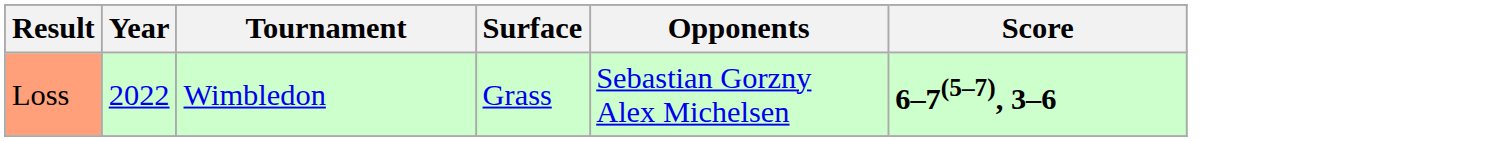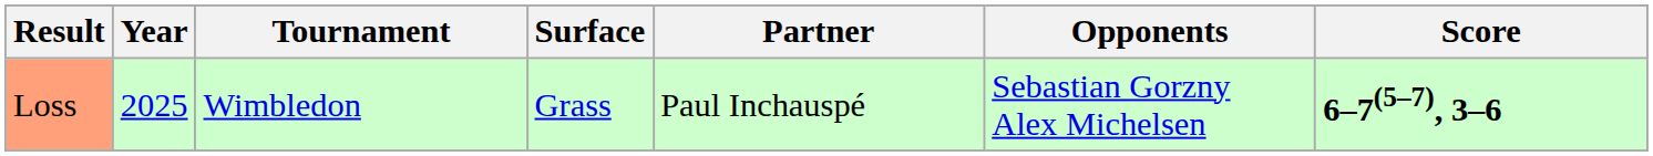+ column: Partner | Paul Inchauspé
Loss | Year: 2022 -> 2025
